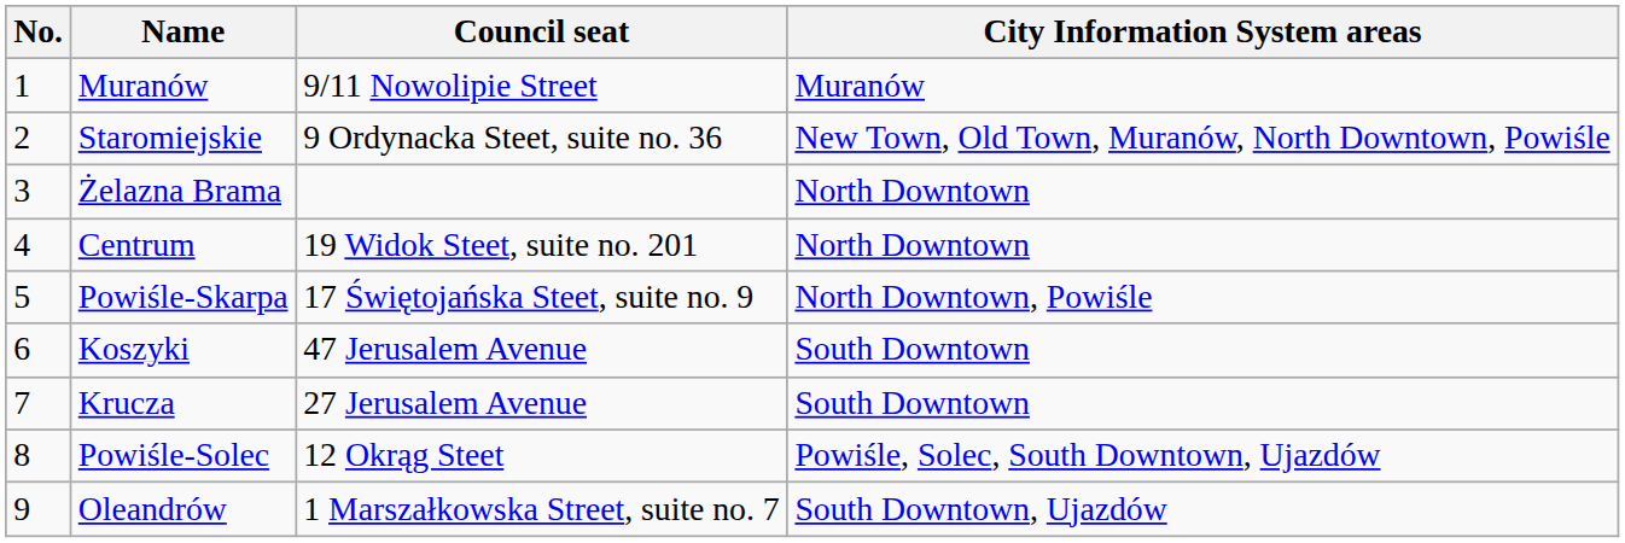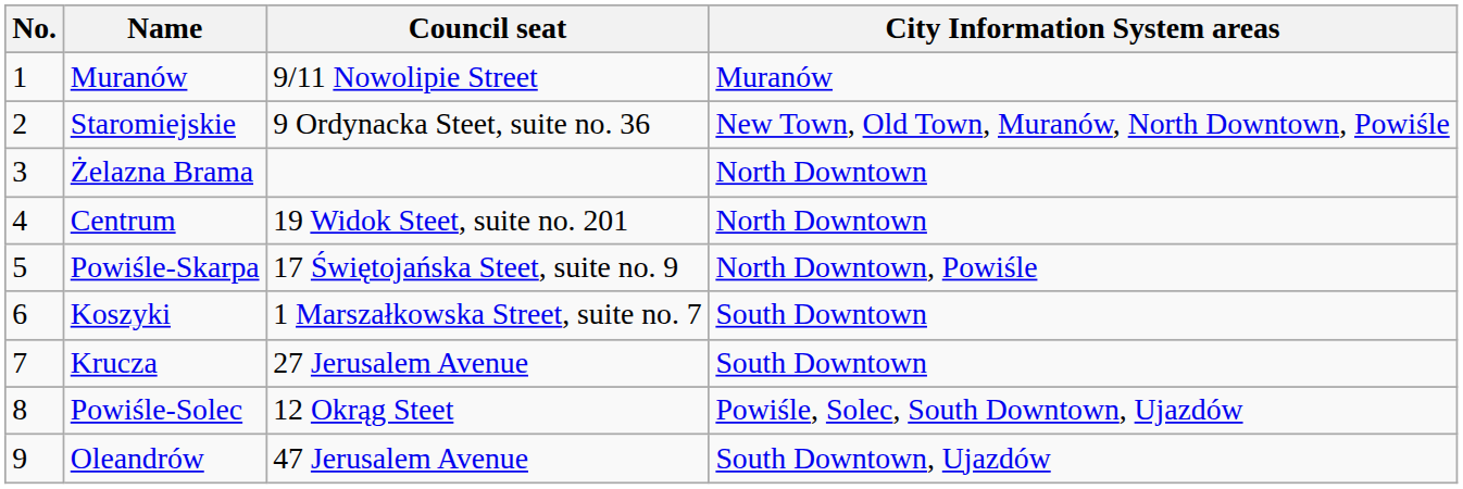Koszyki | Council seat: 47 Jerusalem Avenue -> 1 Marszałkowska Street, suite no. 7
Oleandrów | Council seat: 1 Marszałkowska Street, suite no. 7 -> 47 Jerusalem Avenue
